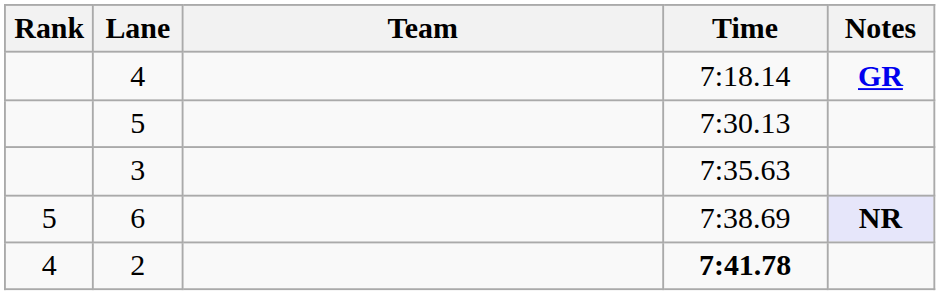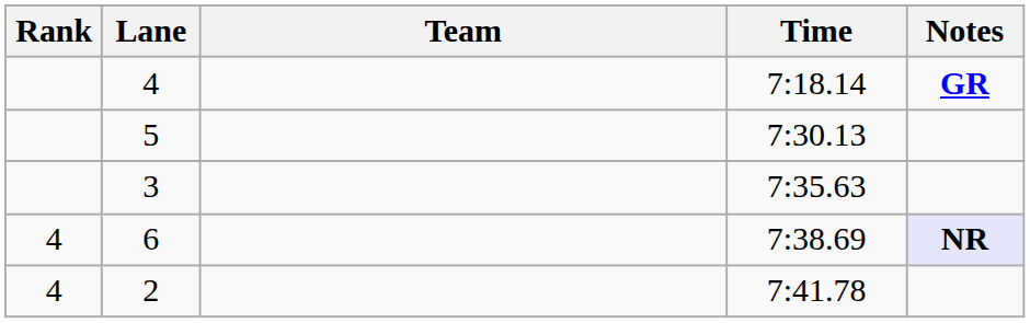6 | Rank: 5 -> 4
2 | Time: bold -> normal
